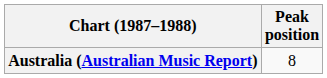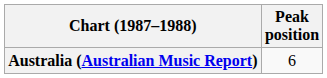Australia (Australian Music Report) | Peak position: 8 -> 6
